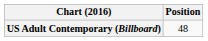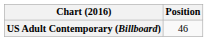US Adult Contemporary (Billboard) | Position: 48 -> 46
